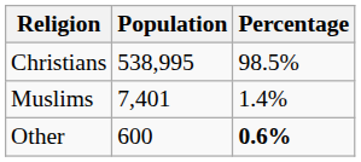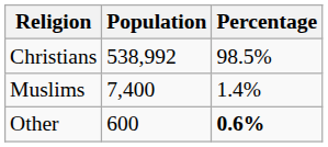Christians | Population: 538,995 -> 538,992
Muslims | Population: 7,401 -> 7,400
